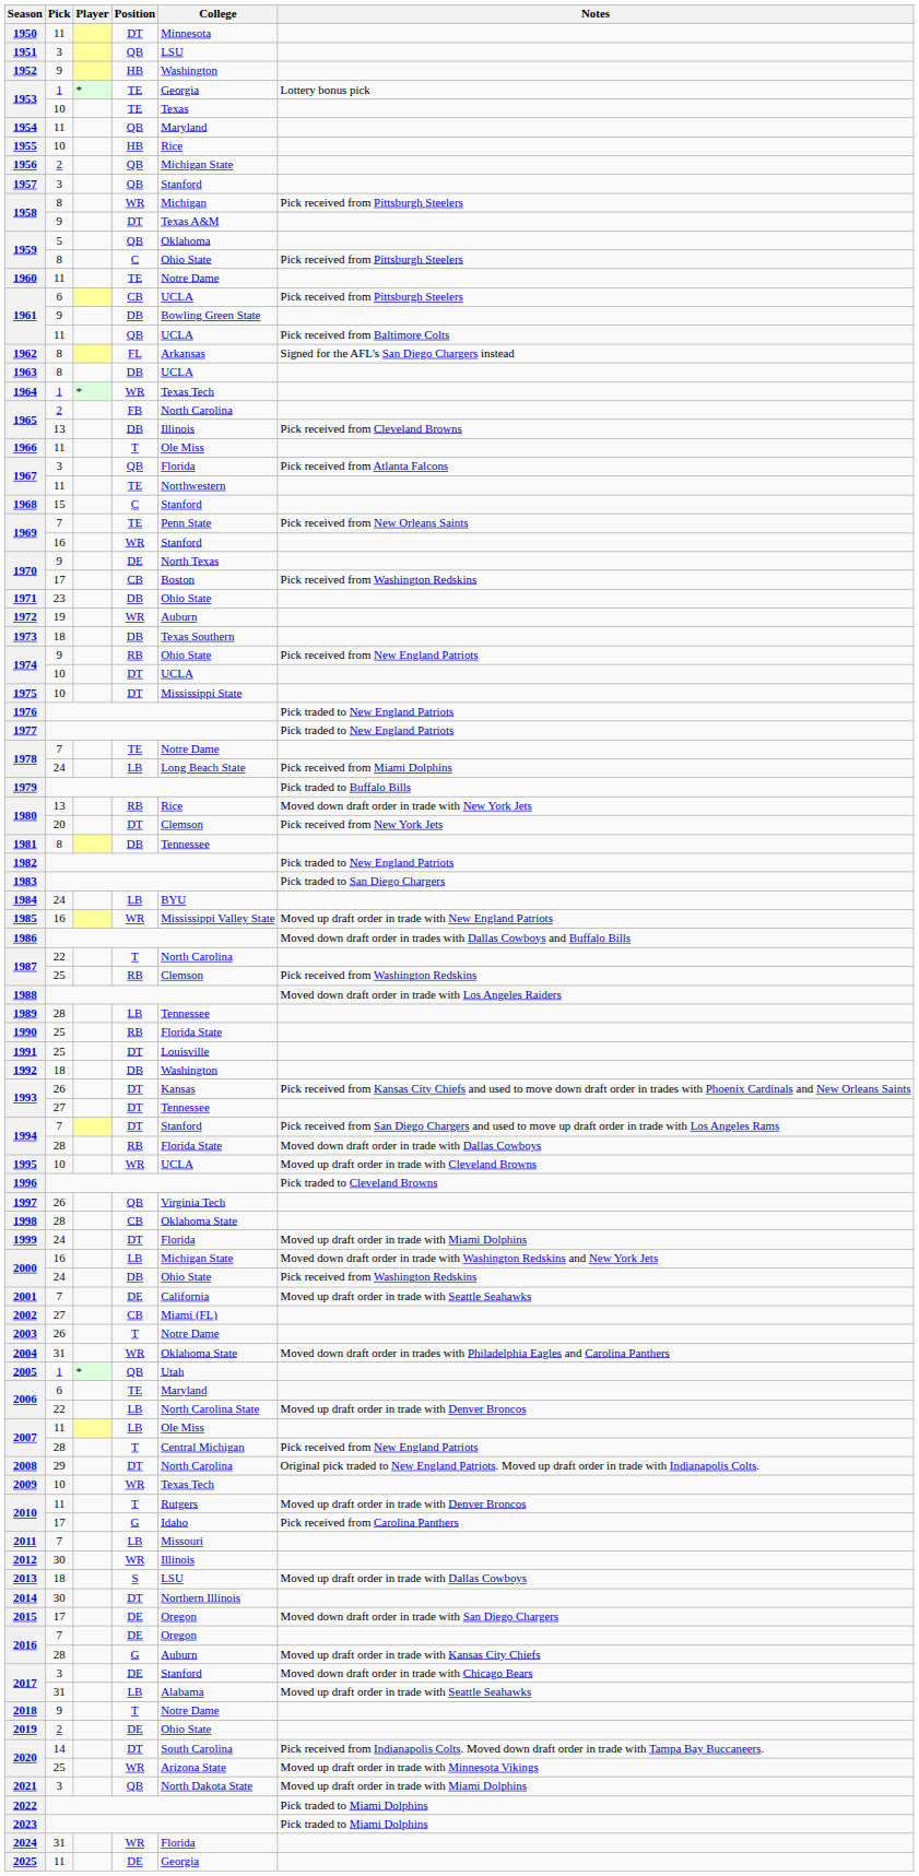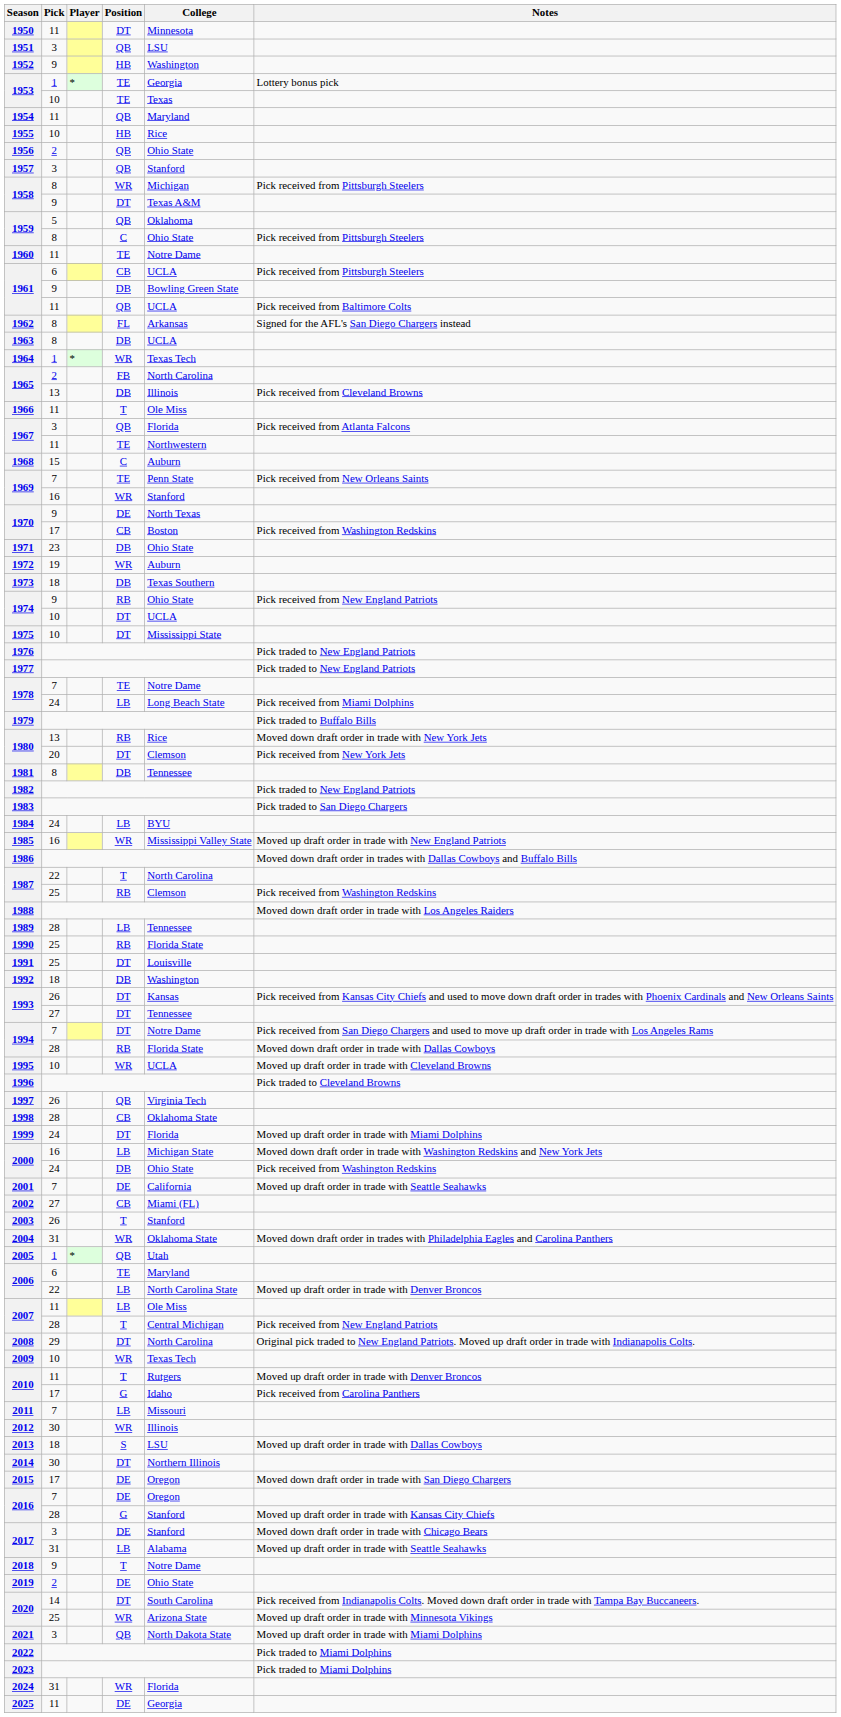1956 | College: Michigan State -> Ohio State
1968 | College: Stanford -> Auburn
1994 / 7 | College: Stanford -> Notre Dame
2003 | College: Notre Dame -> Stanford
2016 / 28 | College: Auburn -> Stanford
